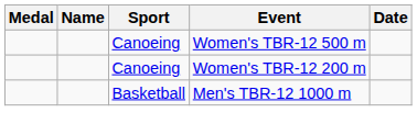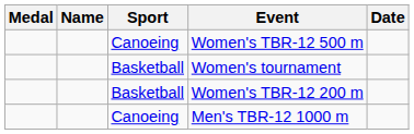+ row: Basketball | Women's tournament
Women's TBR-12 200 m | Sport: Canoeing -> Basketball
Men's TBR-12 1000 m | Sport: Basketball -> Canoeing
